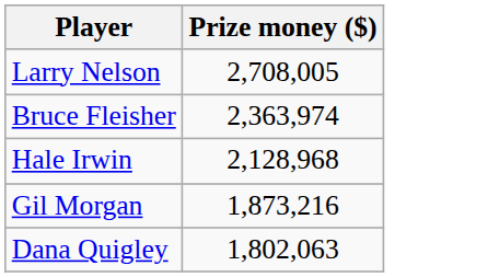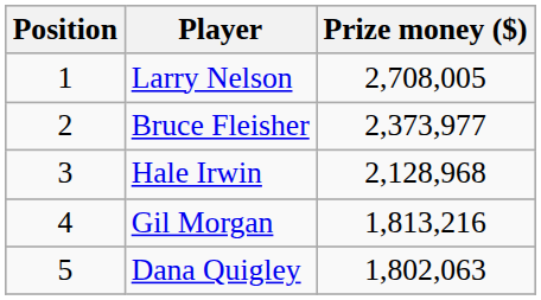+ column: Position | 1 | 2 | 3 | 4 | 5
Bruce Fleisher | Prize money ($): 2,363,974 -> 2,373,977
Gil Morgan | Prize money ($): 1,873,216 -> 1,813,216
